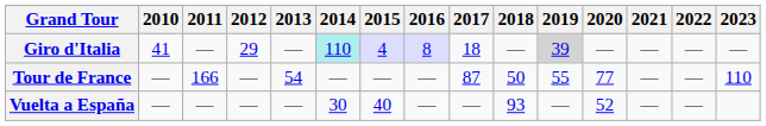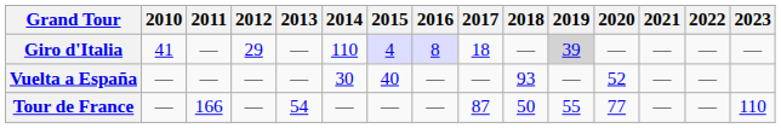Giro d'Italia | 2014: paleturquoise background -> no background
rows swapped: Tour de France <-> Vuelta a España
